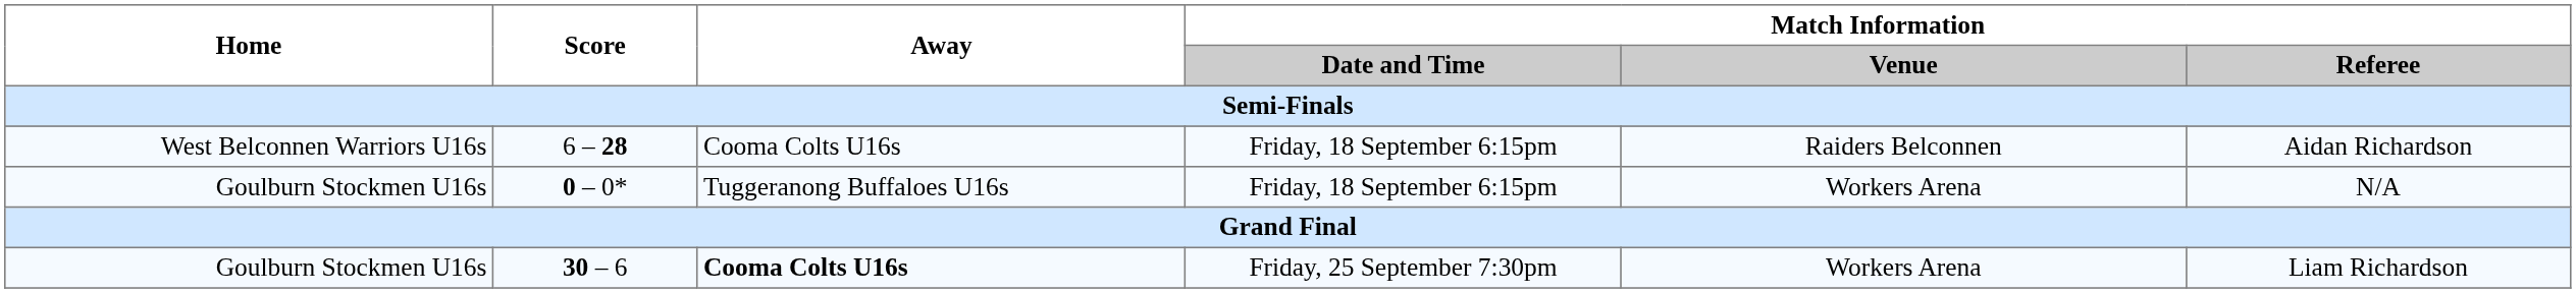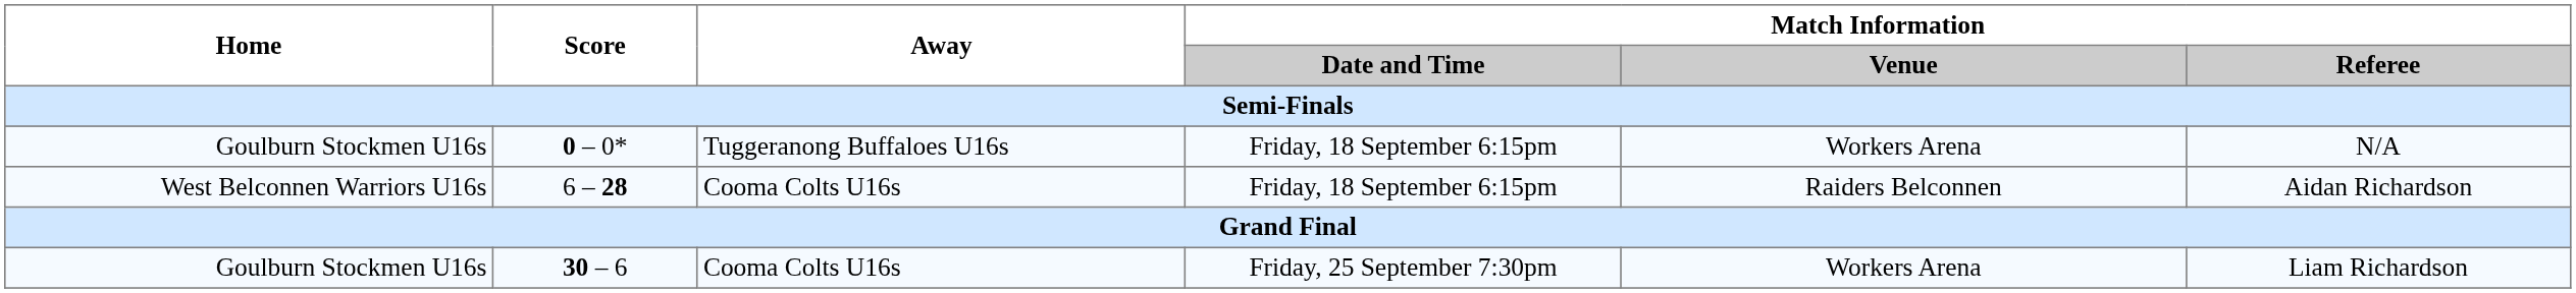rows swapped: 6 – 28 <-> 0 – 0*
30 – 6 | Away: bold -> normal
